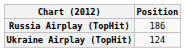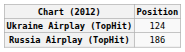rows swapped: Russia Airplay (TopHit) <-> Ukraine Airplay (TopHit)
